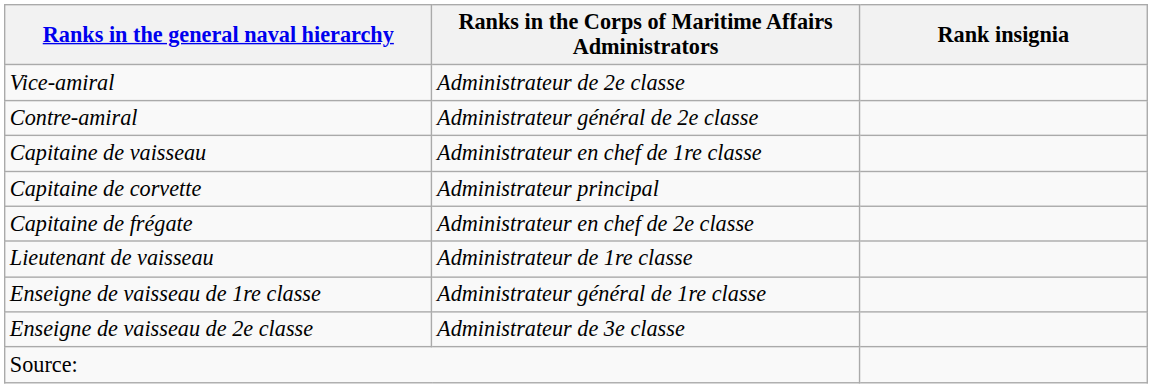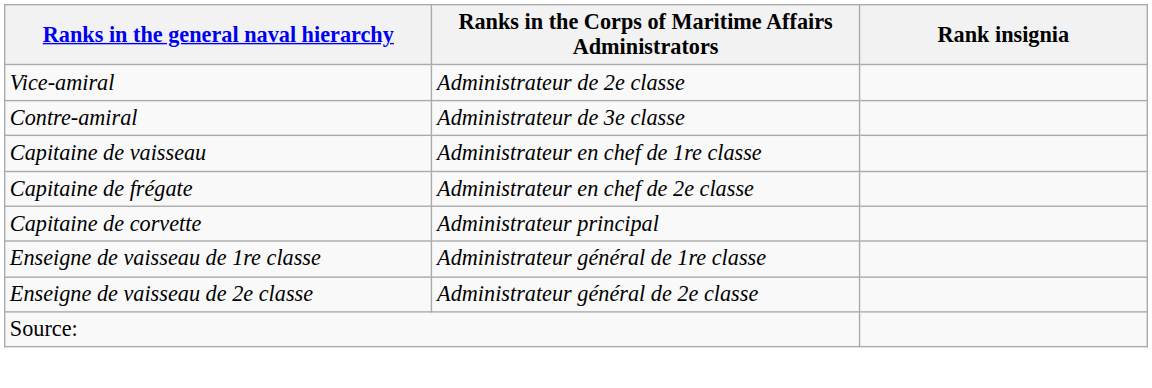Contre-amiral | Ranks in the Corps of Maritime Affairs Administrators: Administrateur général de 2e classe -> Administrateur de 3e classe
rows swapped: Capitaine de frégate <-> Capitaine de corvette
- row: Lieutenant de vaisseau | Administrateur de 1re classe
Enseigne de vaisseau de 2e classe | Ranks in the Corps of Maritime Affairs Administrators: Administrateur de 3e classe -> Administrateur général de 2e classe
